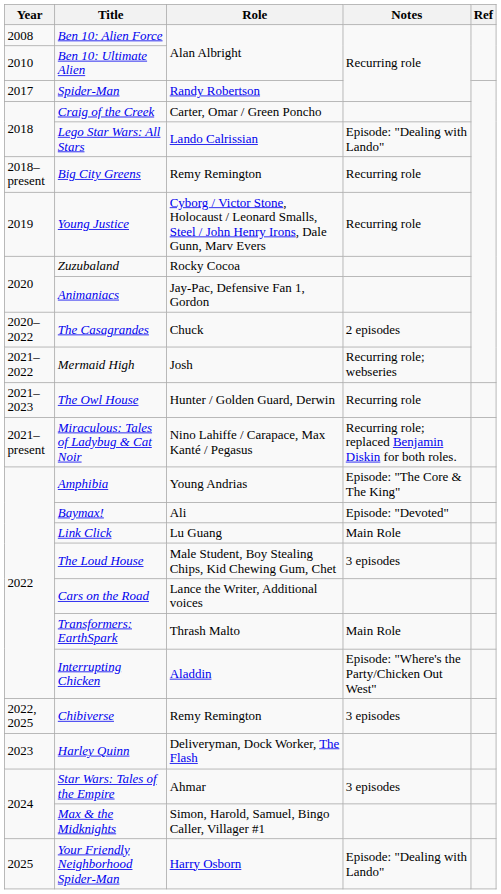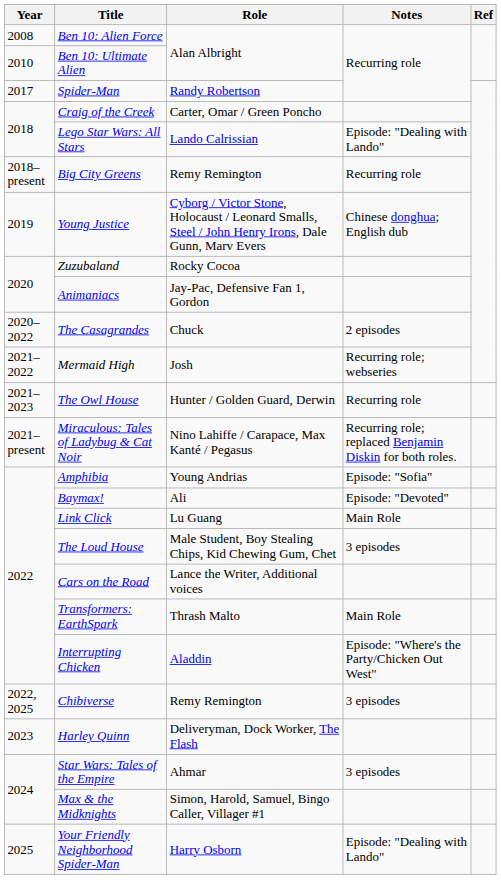Young Justice | Notes: Recurring role -> Chinese donghua; English dub
Amphibia | Notes: Episode: "The Core & The King" -> Episode: "Sofia"
